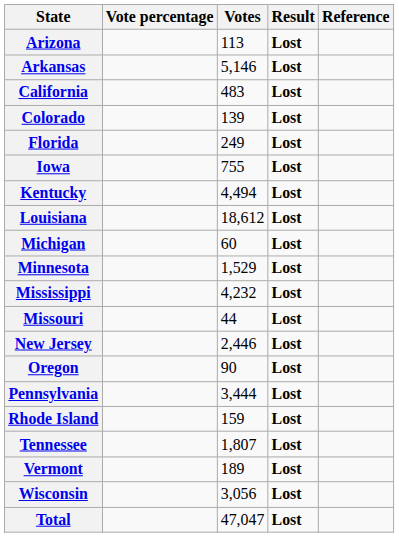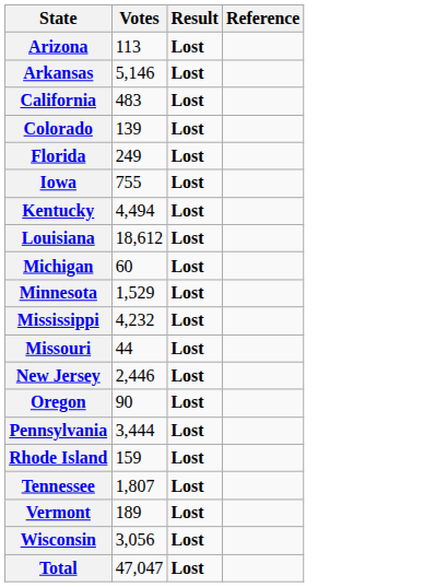- column: Vote percentage
